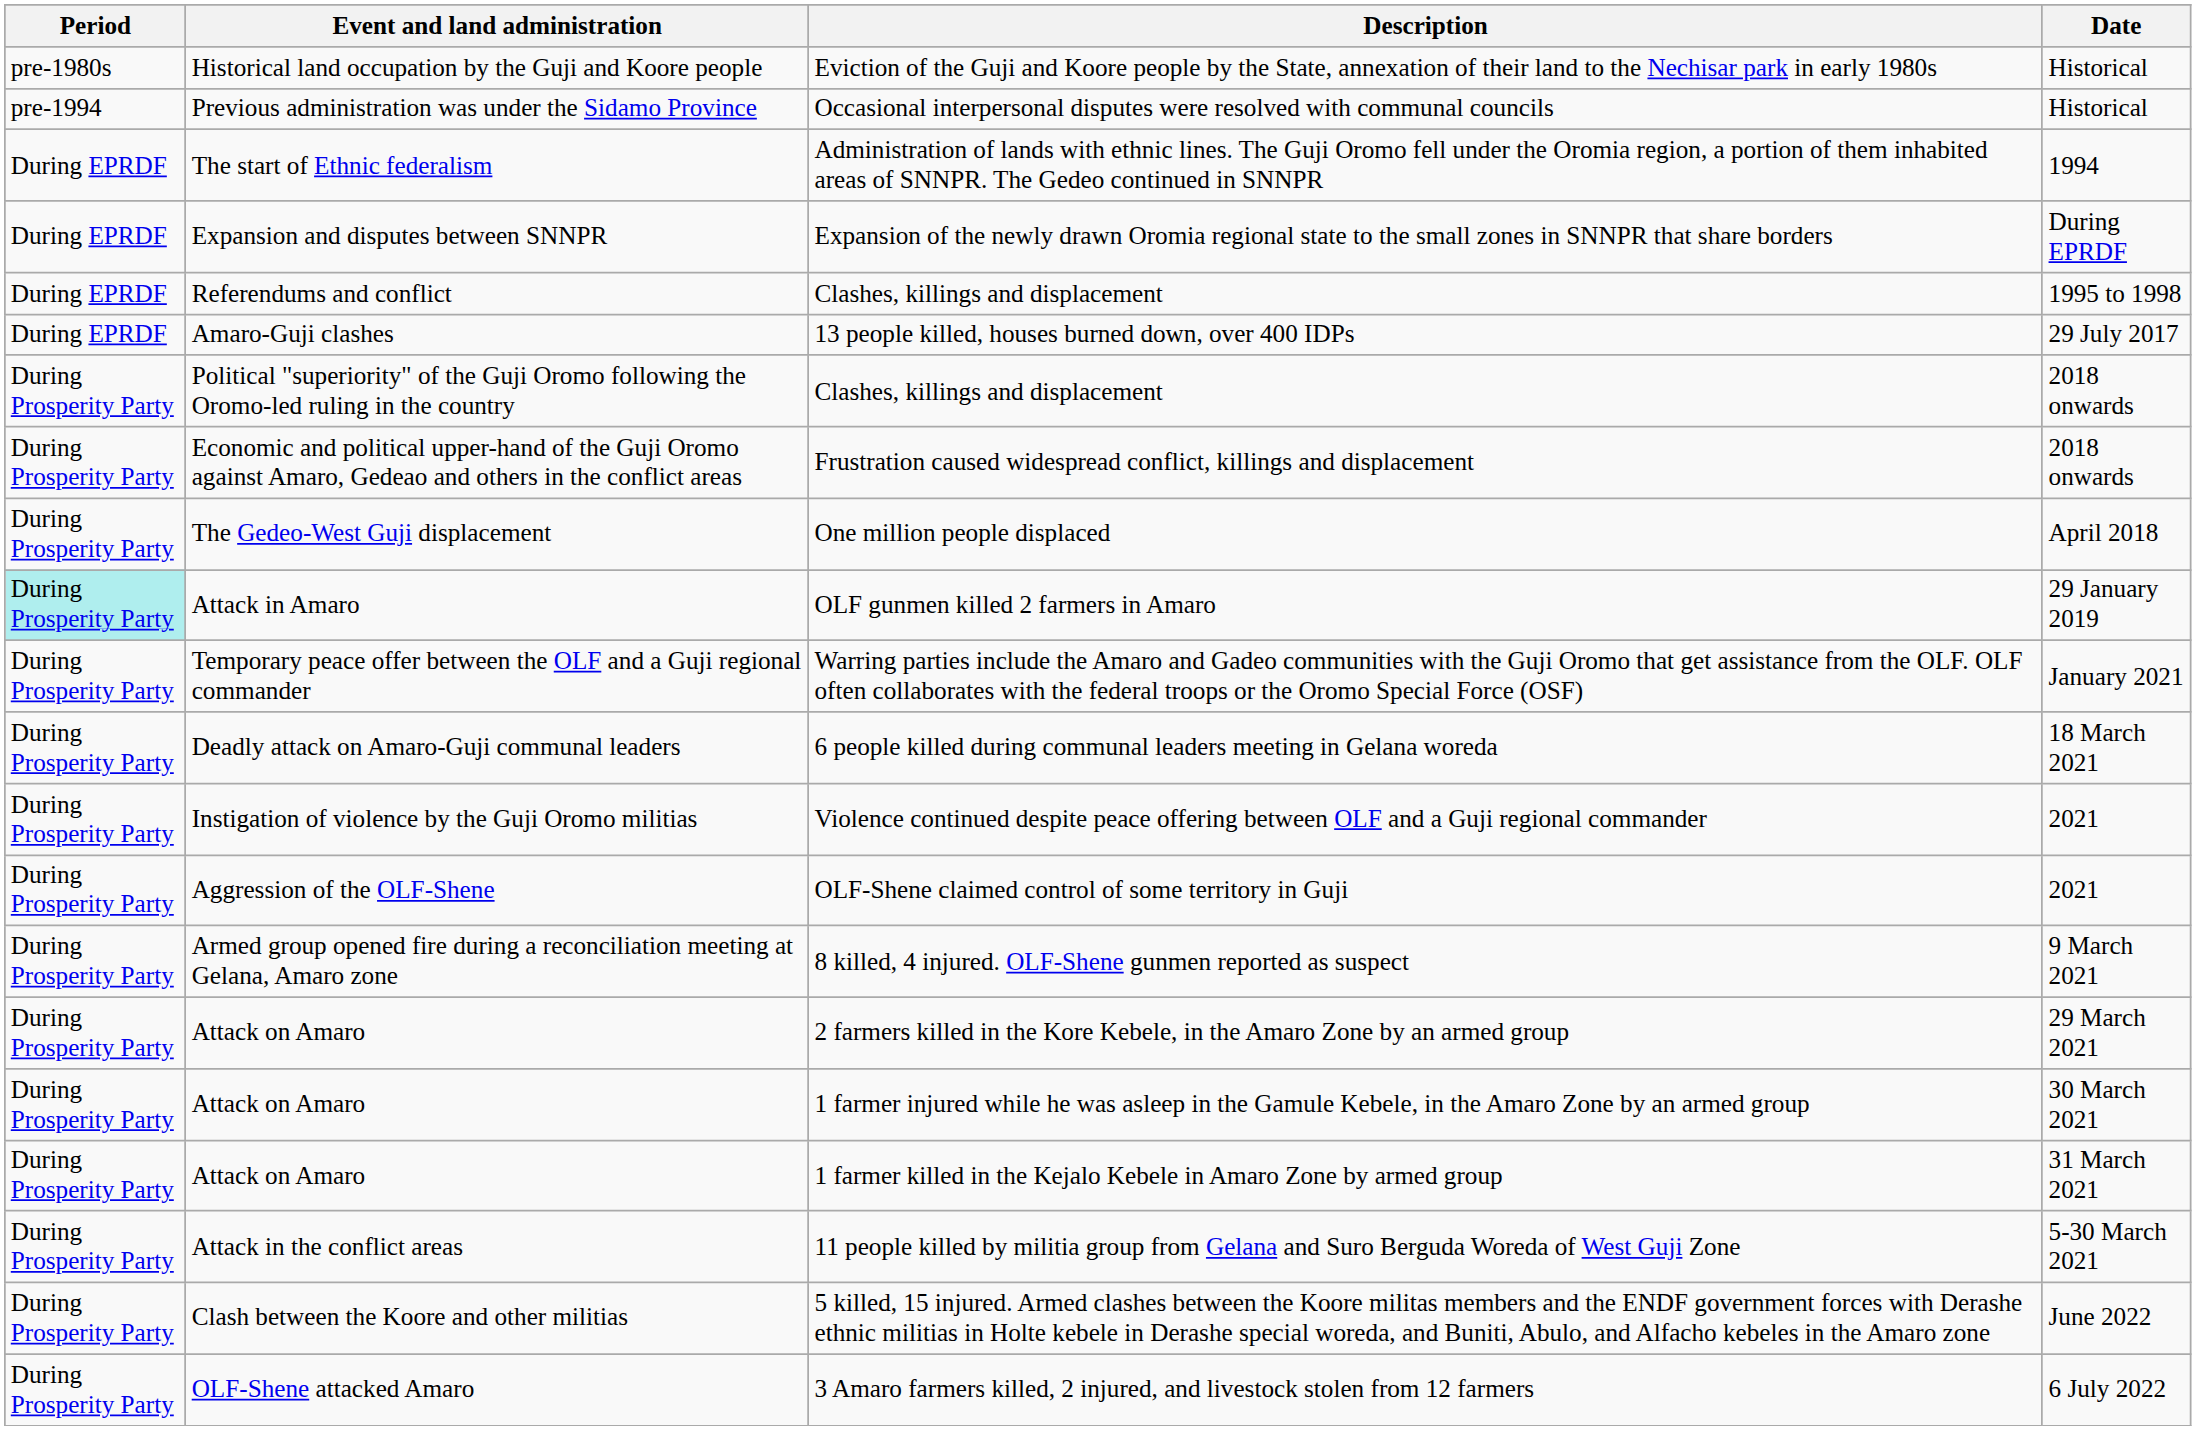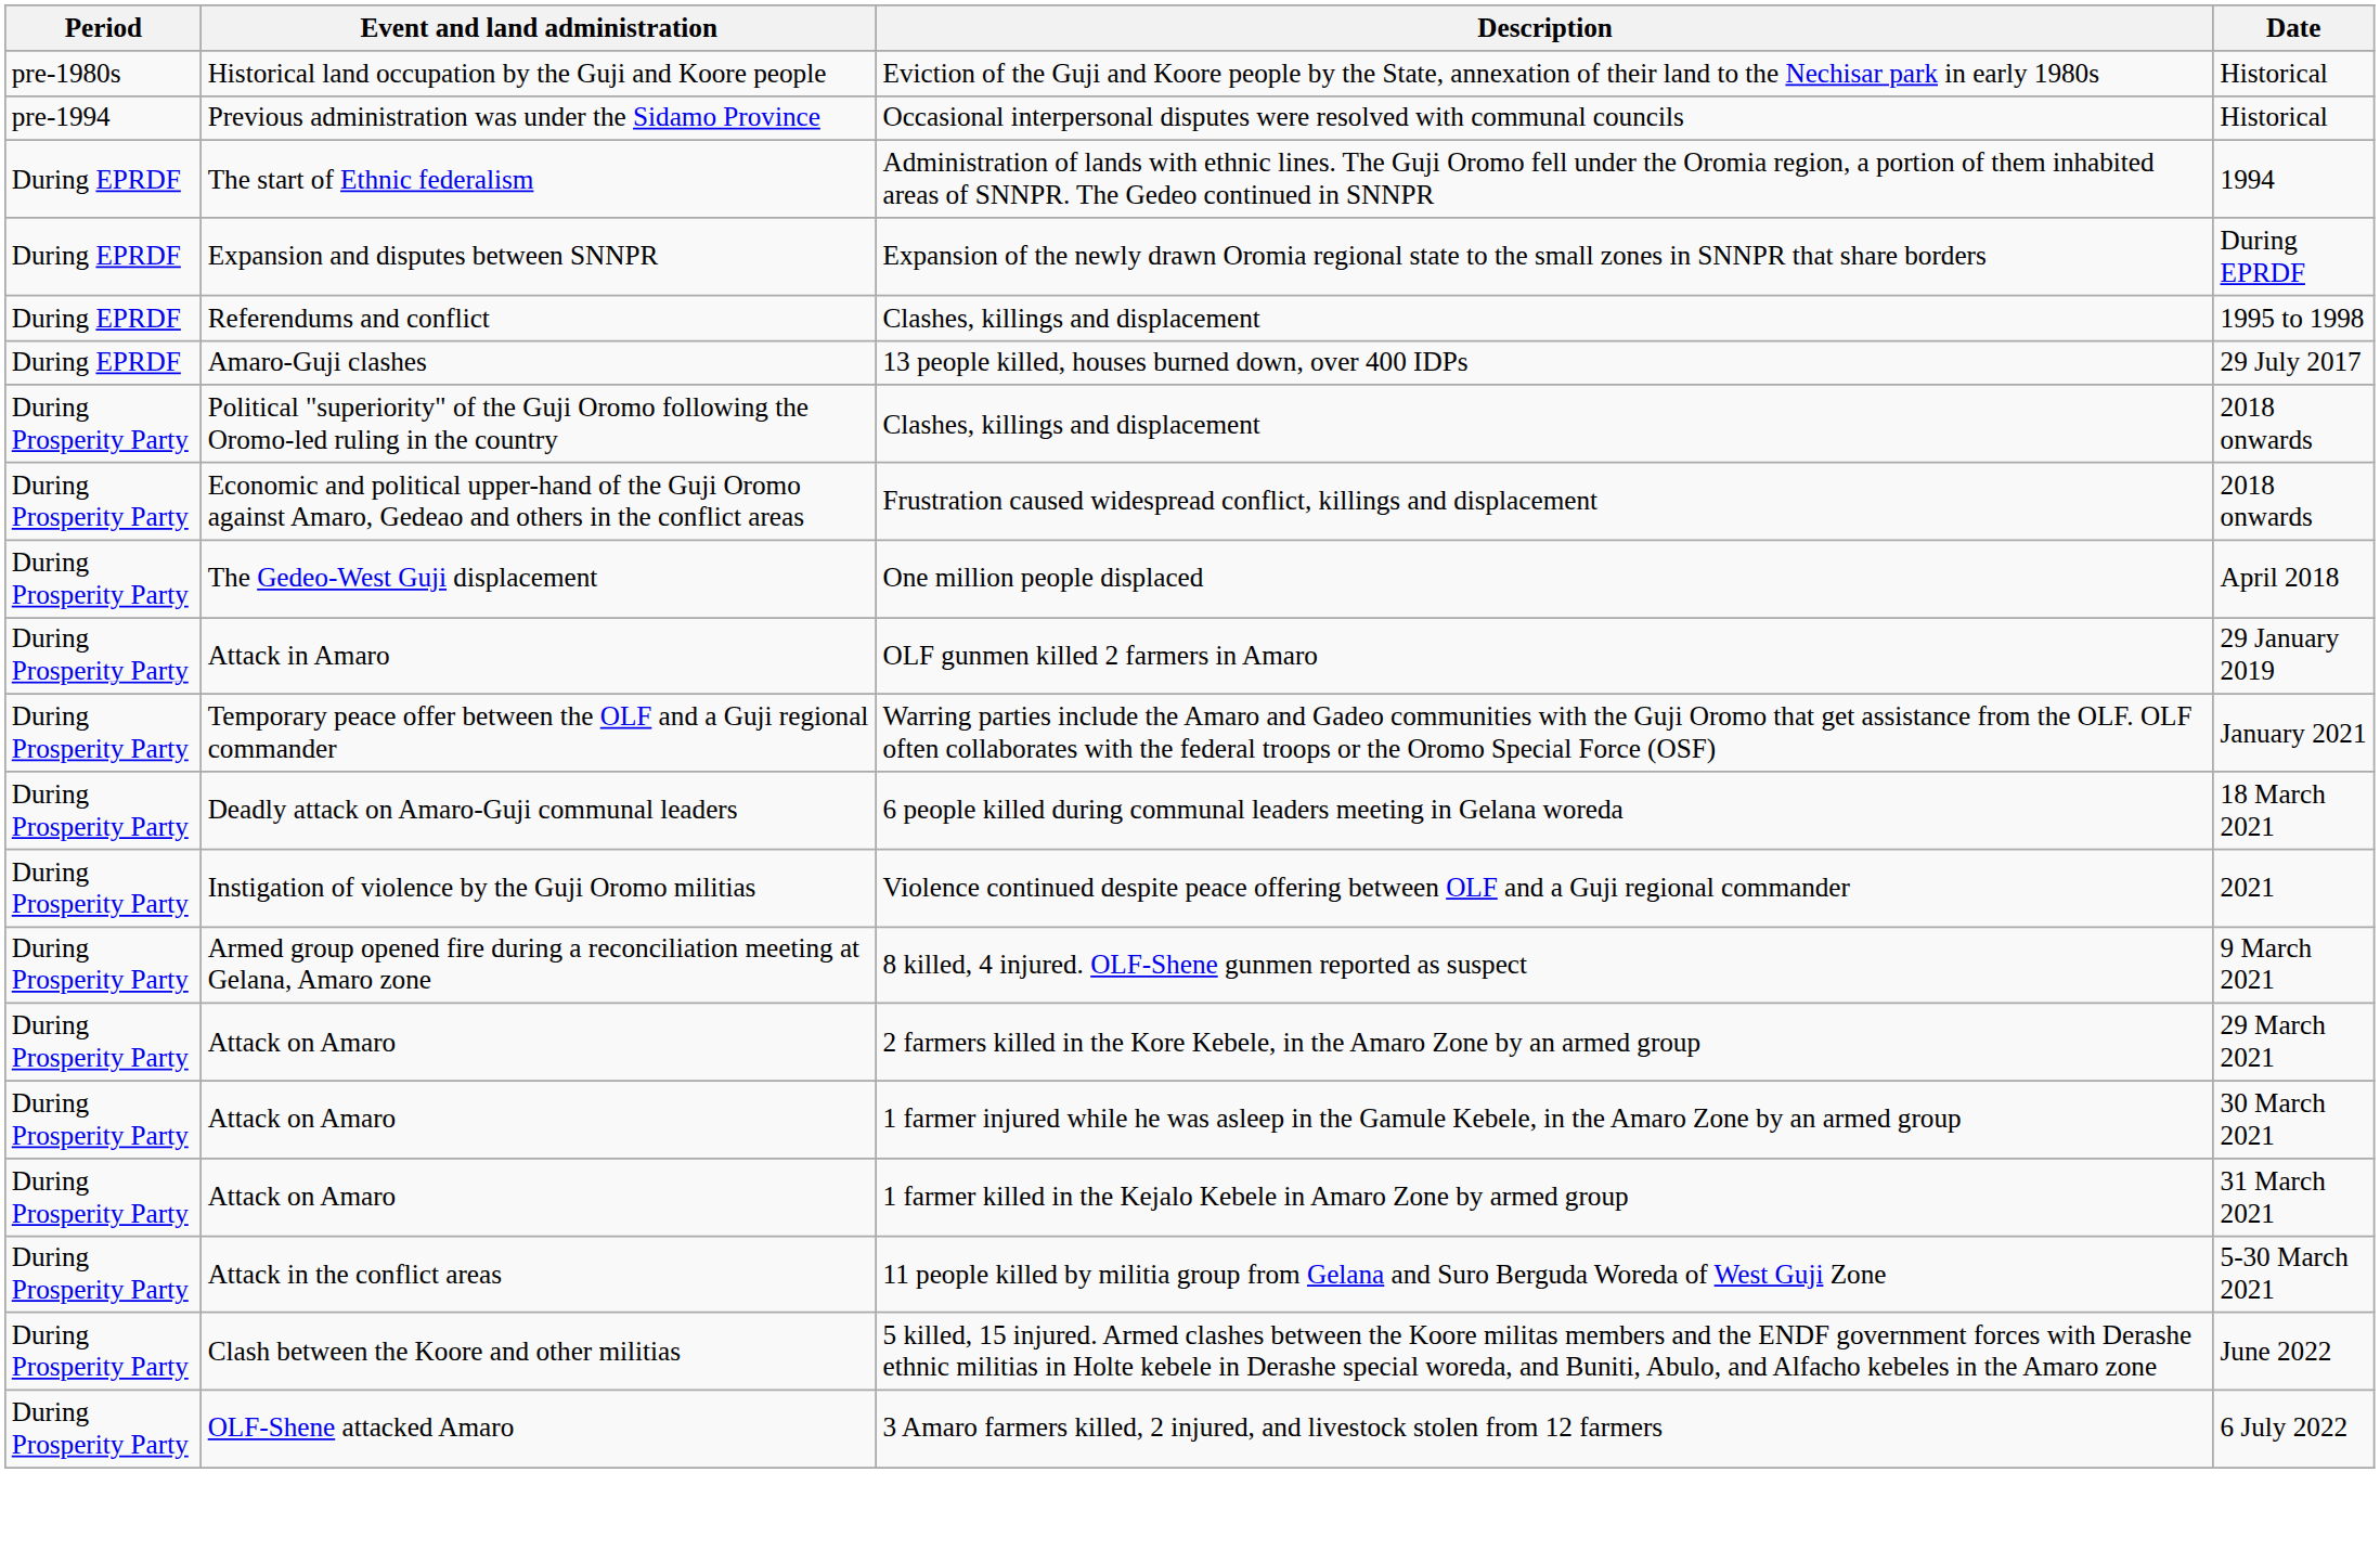OLF gunmen killed 2 farmers in Amaro | Period: paleturquoise background -> no background
- row: During Prosperity Party | Aggression of the OLF-Shene | OLF-Shene claimed control of some territory in Guji | 2021
